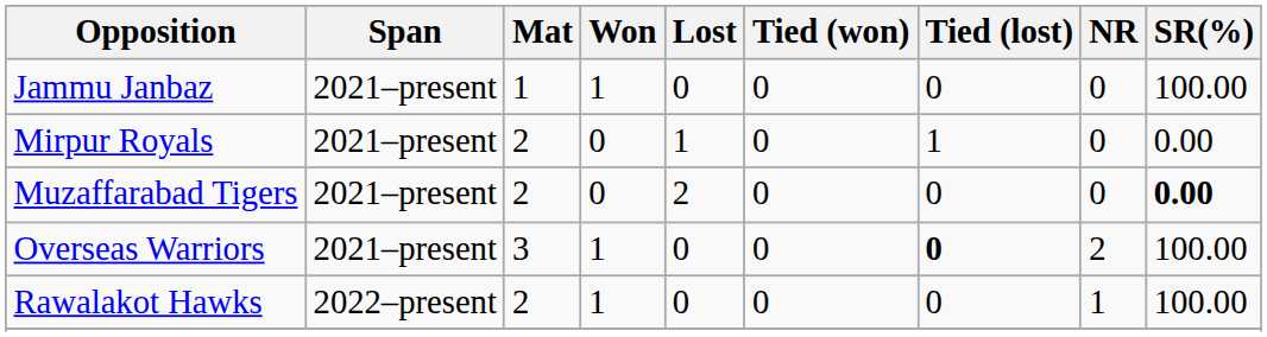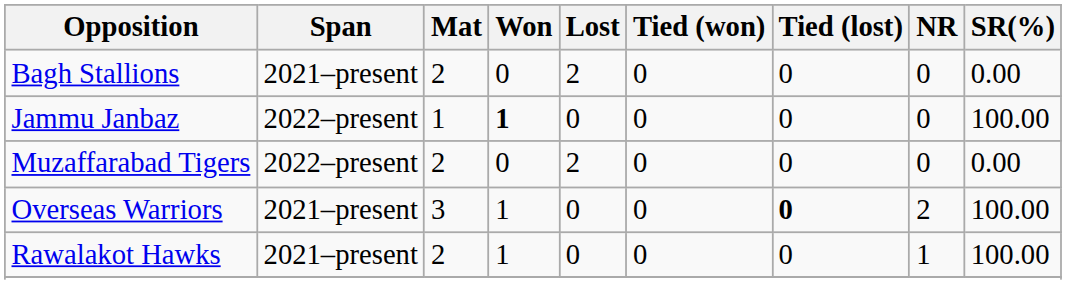+ row: Bagh Stallions | 2021–present | 2 | 0 | 2 | 0 | 0 | 0 | 0.00
Jammu Janbaz | Span: 2021–present -> 2022–present
Jammu Janbaz | Won: normal -> bold
- row: Mirpur Royals | 2021–present | 2 | 0 | 1 | 0 | 1 | 0 | 0.00
Muzaffarabad Tigers | Span: 2021–present -> 2022–present
Muzaffarabad Tigers | SR(%): bold -> normal
Rawalakot Hawks | Span: 2022–present -> 2021–present
